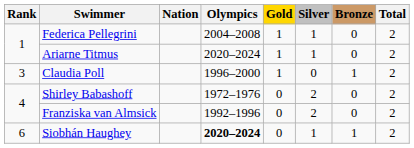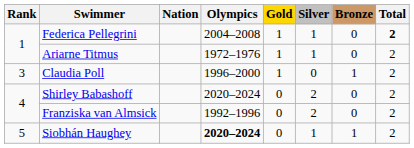Federica Pellegrini | Total: normal -> bold
Ariarne Titmus | Olympics: 2020–2024 -> 1972–1976
Shirley Babashoff | Olympics: 1972–1976 -> 2020–2024
Siobhán Haughey | Rank: 6 -> 5
